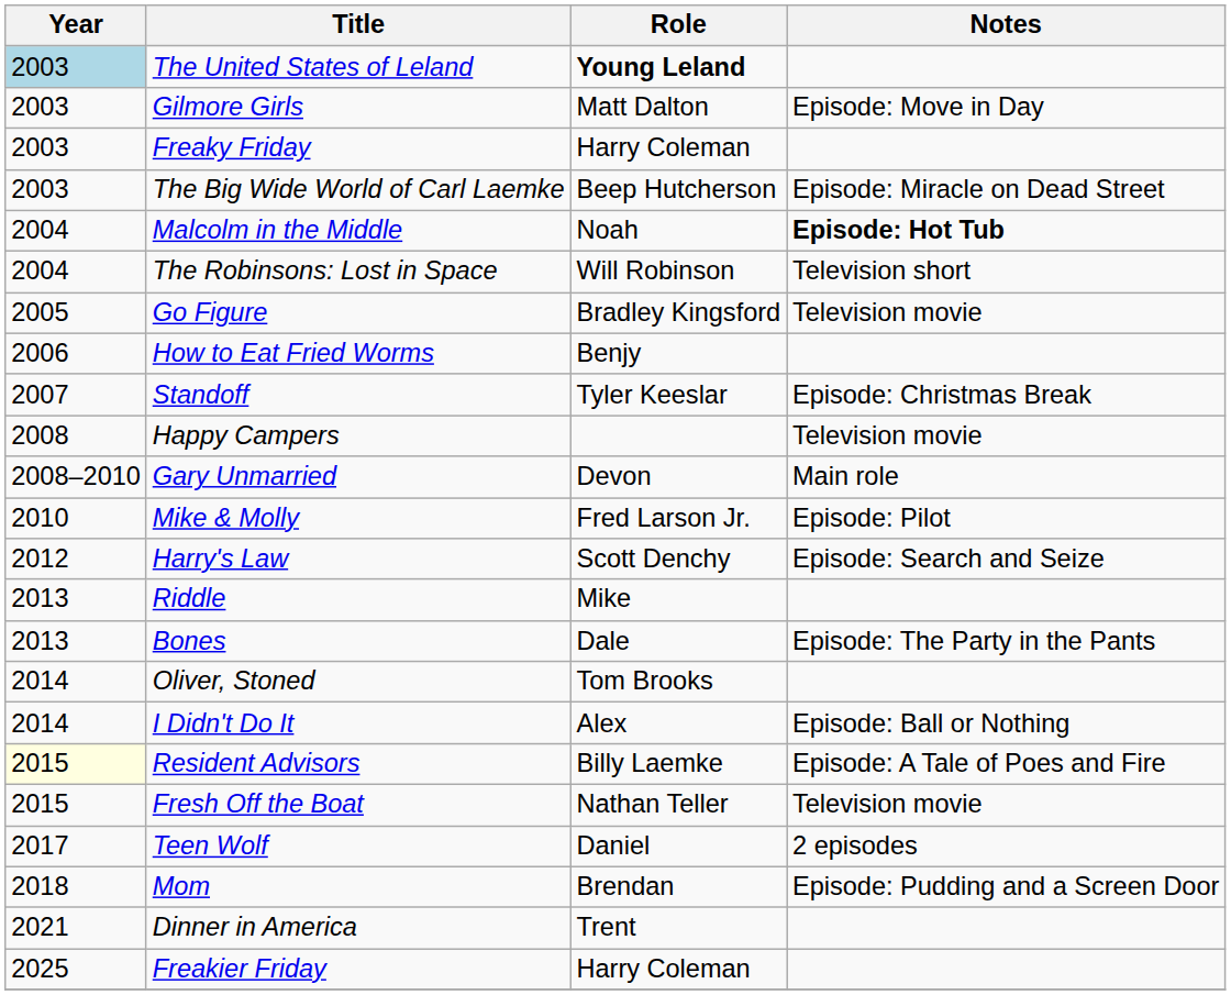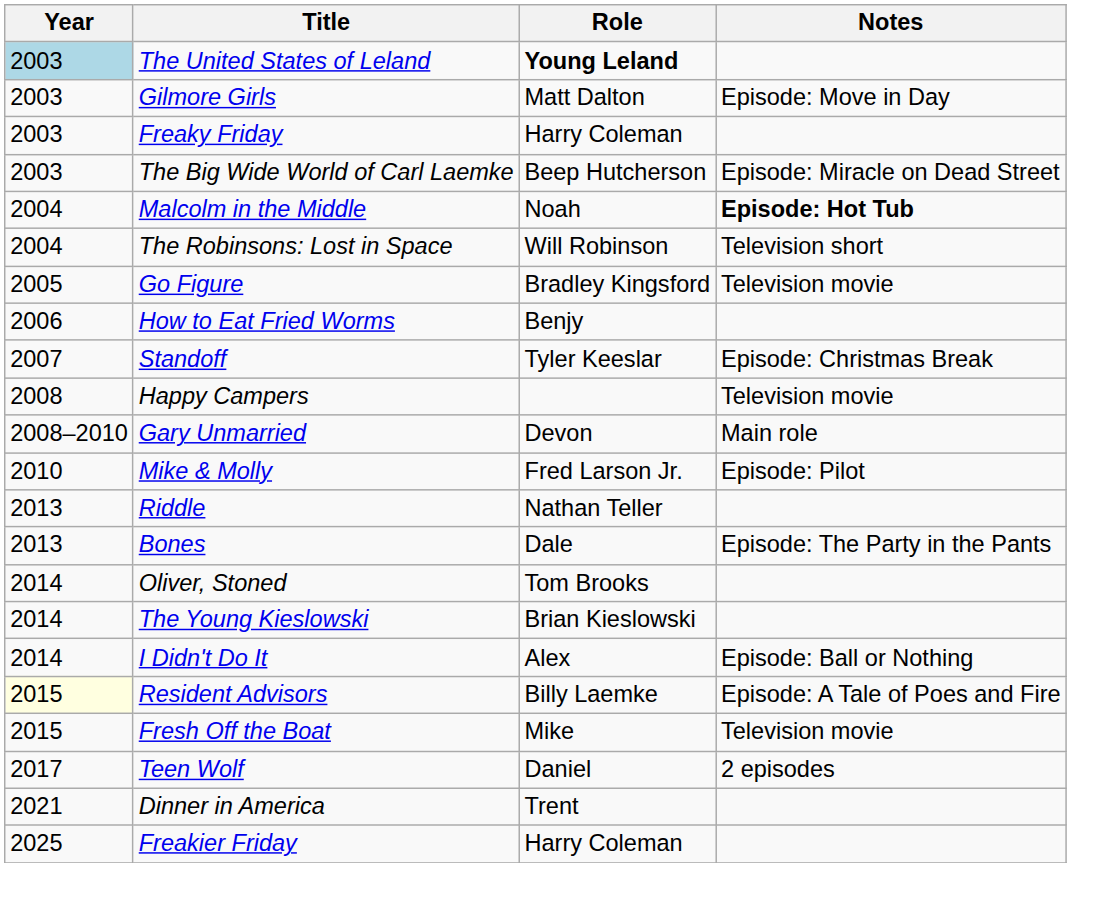- row: 2012 | Harry's Law | Scott Denchy | Episode: Search and Seize
Riddle | Role: Mike -> Nathan Teller
+ row: 2014 | The Young Kieslowski | Brian Kieslowski
Fresh Off the Boat | Role: Nathan Teller -> Mike
- row: 2018 | Mom | Brendan | Episode: Pudding and a Screen Door
